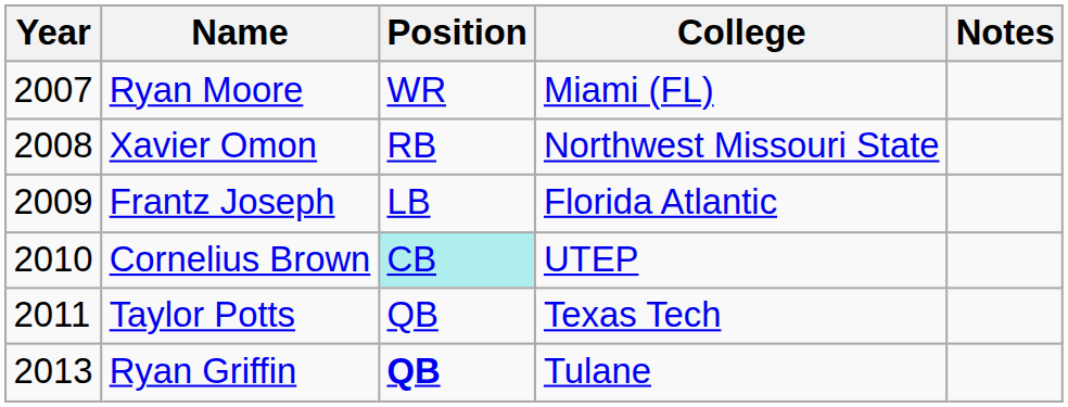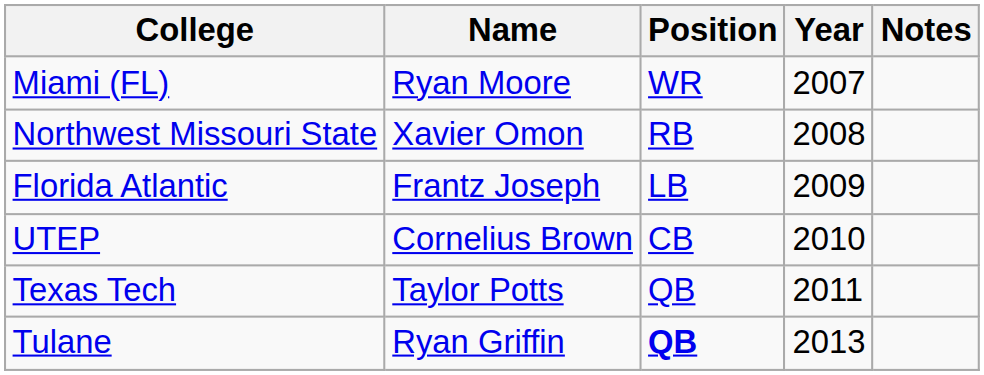columns swapped: Year <-> College
Cornelius Brown | Position: paleturquoise background -> no background
